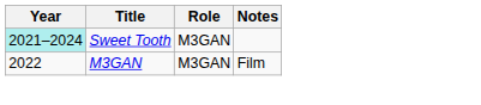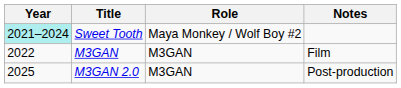Sweet Tooth | Role: M3GAN -> Maya Monkey / Wolf Boy #2
+ row: 2025 | M3GAN 2.0 | M3GAN | Post-production
